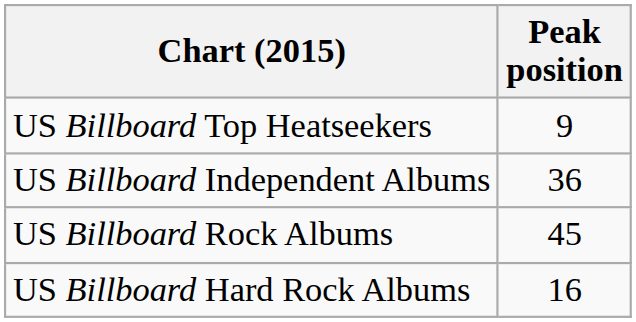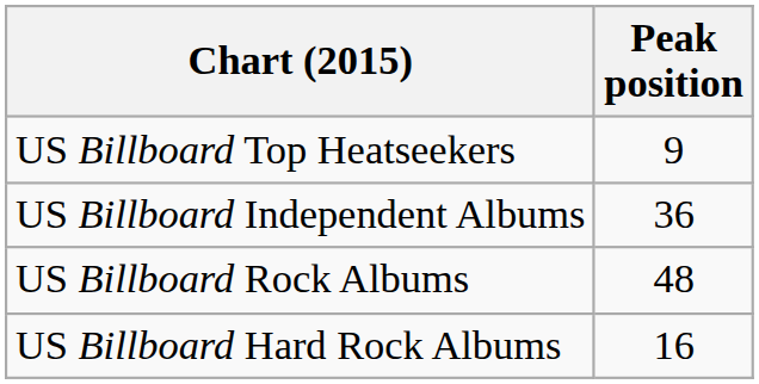US Billboard Rock Albums | Peak position: 45 -> 48
